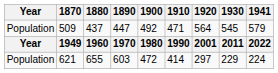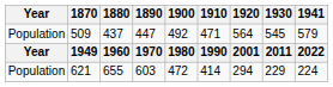621 | 1920: 297 -> 294
